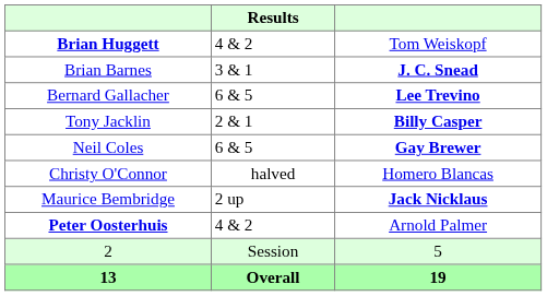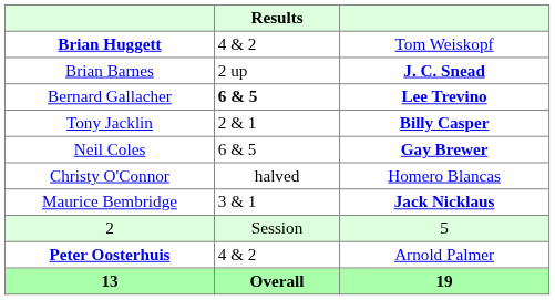Brian Barnes | Results: 3 & 1 -> 2 up
Bernard Gallacher | Results: normal -> bold
Maurice Bembridge | Results: 2 up -> 3 & 1
rows swapped: Peter Oosterhuis <-> 2
